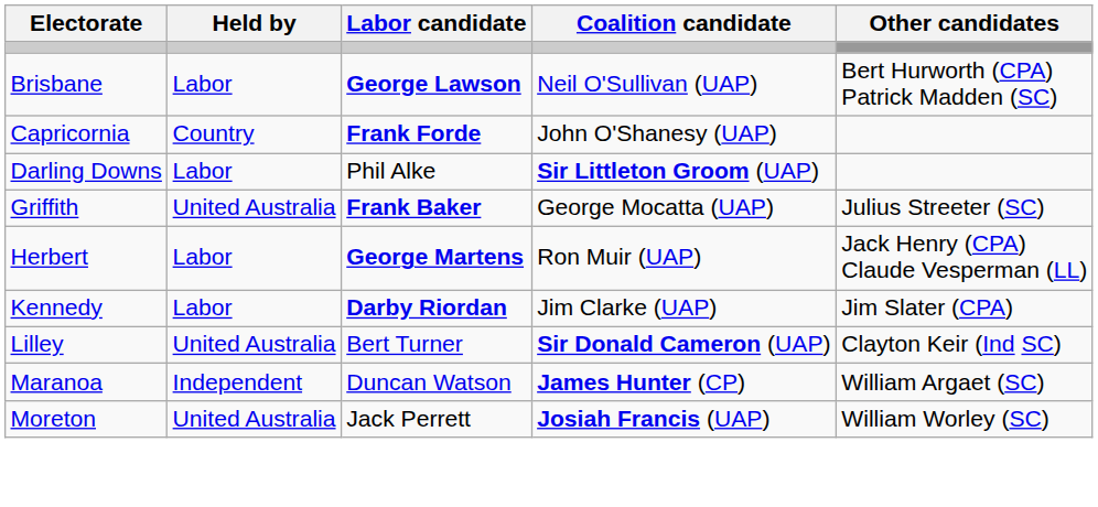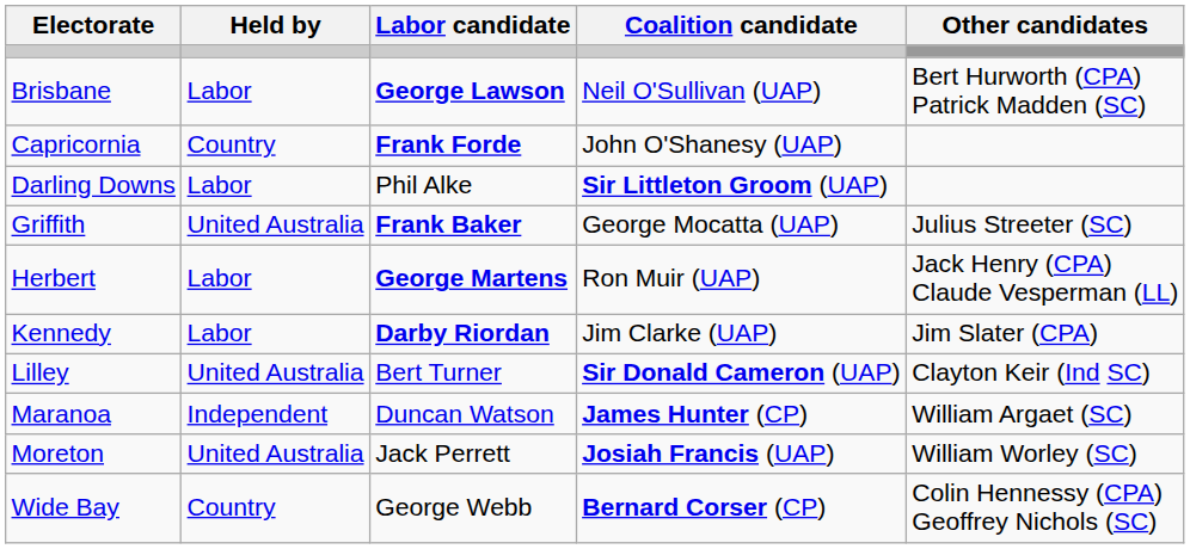+ row: Wide Bay | Country | George Webb | Bernard Corser (CP) | Colin Hennessy (CPA) Geoffrey Nichols (SC)
